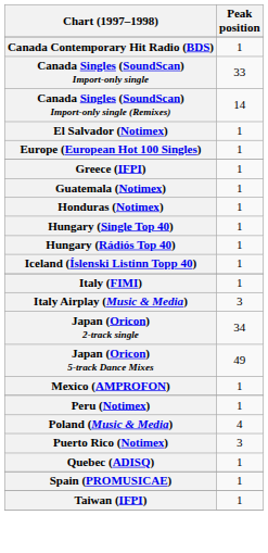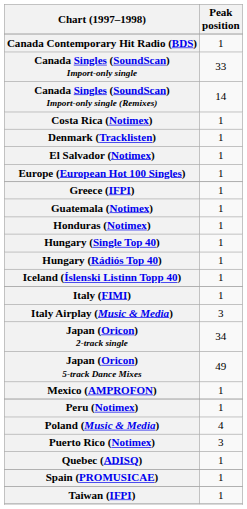+ row: Costa Rica (Notimex) | 1
+ row: Denmark (Tracklisten) | 1
